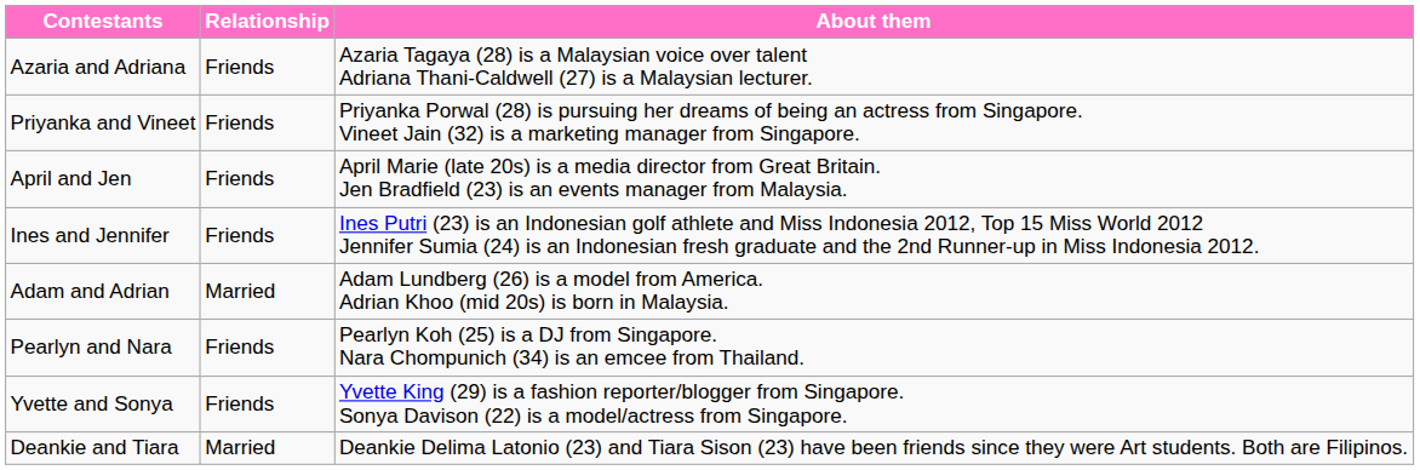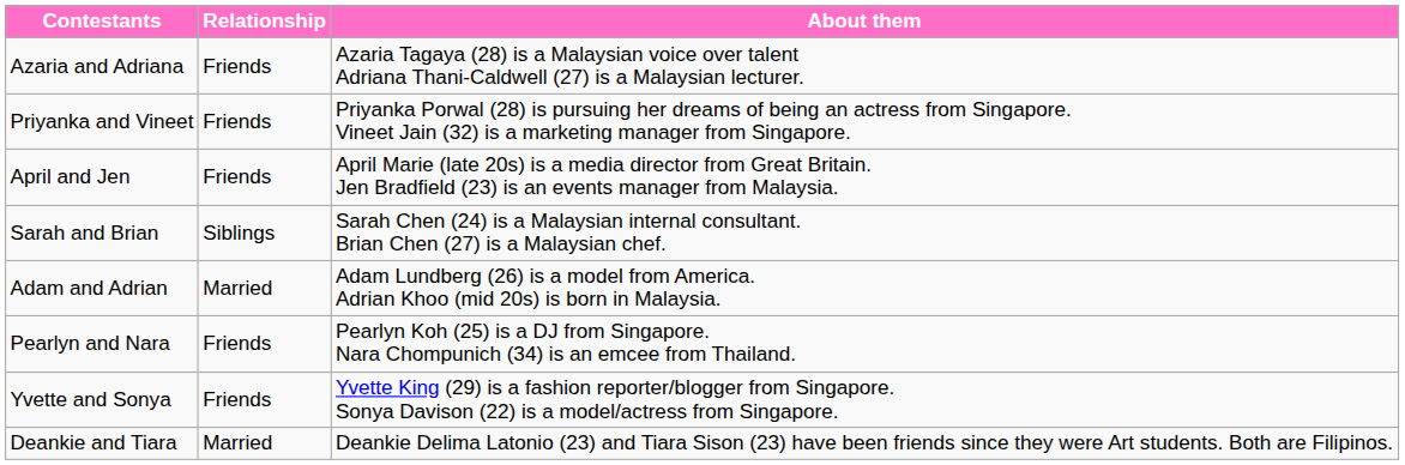+ row: Sarah and Brian | Siblings | Sarah Chen (24) is a Malaysian internal consultant. Brian Chen (27) is a Malaysian chef.
- row: Ines and Jennifer | Friends | Ines Putri (23) is an Indonesian golf athlete and Miss Indonesia 2012, Top 15 Miss World 2012 Jennifer Sumia (24) is an Indonesian fresh graduate and the 2nd Runner-up in Miss Indonesia 2012.
